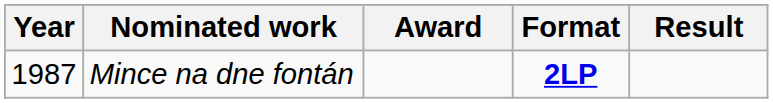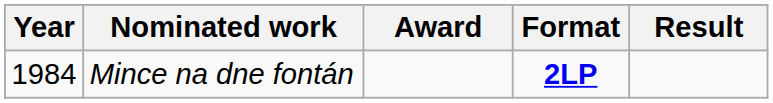Mince na dne fontán | Year: 1987 -> 1984
